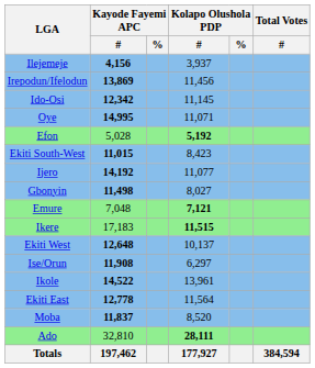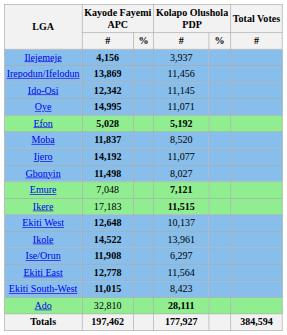Efon | Kayode Fayemi APC / #: normal -> bold
rows swapped: Moba <-> Ekiti South-West
rows swapped: Ikole <-> Ise/Orun
